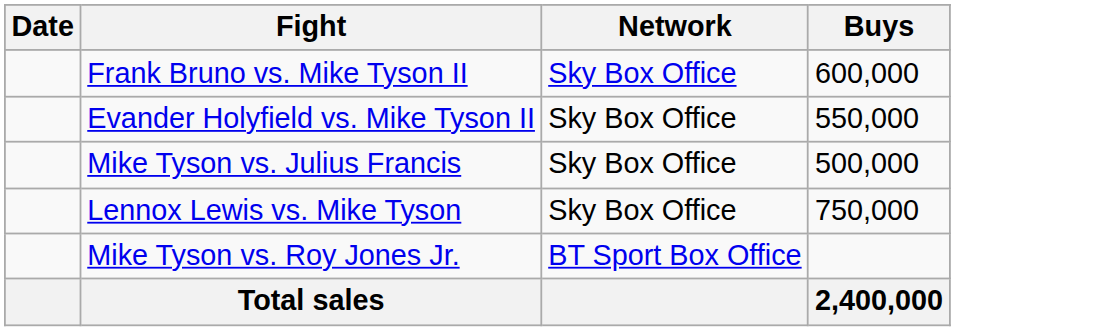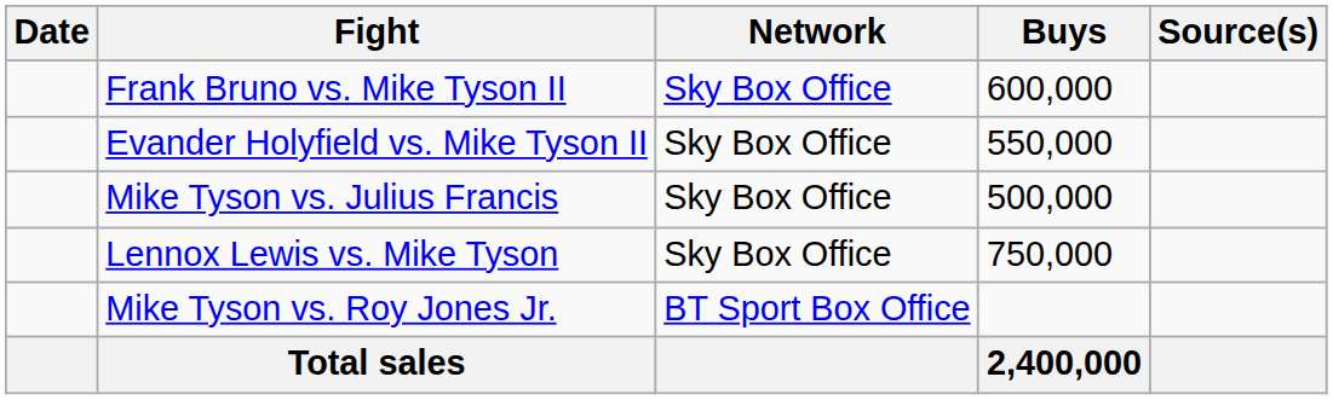+ column: Source(s)
